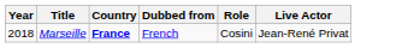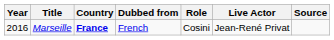+ column: Source
Marseille | Year: 2018 -> 2016
